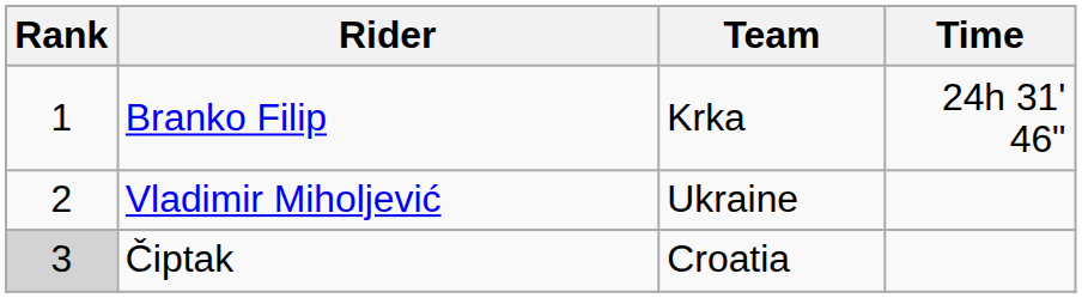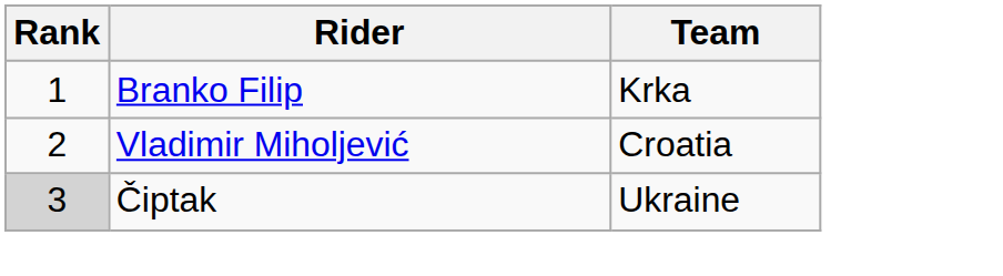- column: Time | 24h 31' 46"
Vladimir Miholjević | Team: Ukraine -> Croatia
Čiptak | Team: Croatia -> Ukraine
